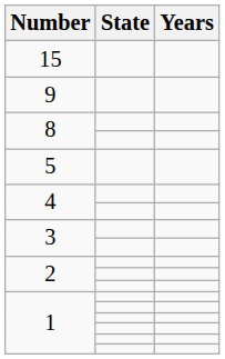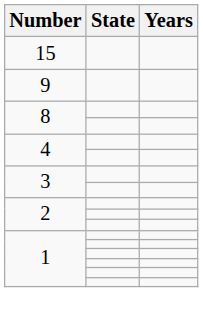- row: 5
